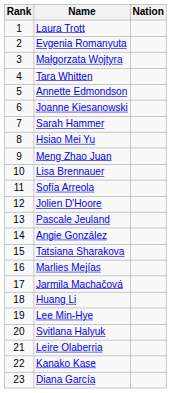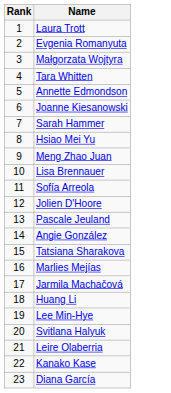- column: Nation
